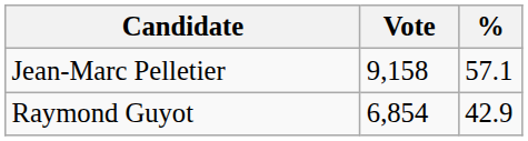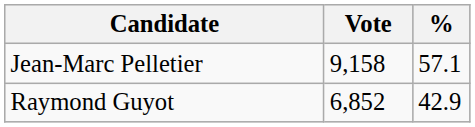Raymond Guyot | Vote: 6,854 -> 6,852
